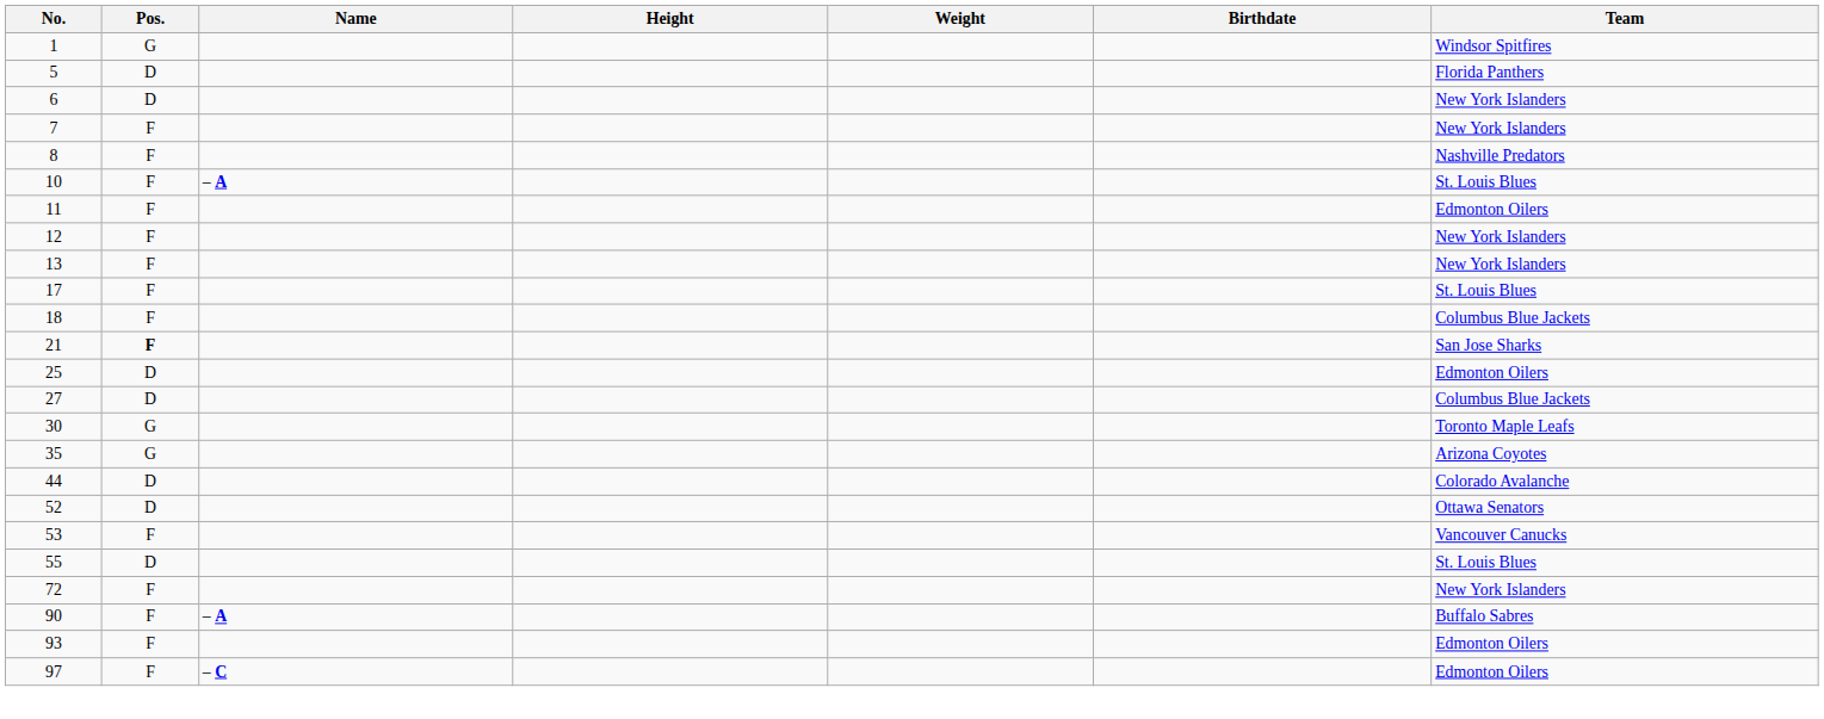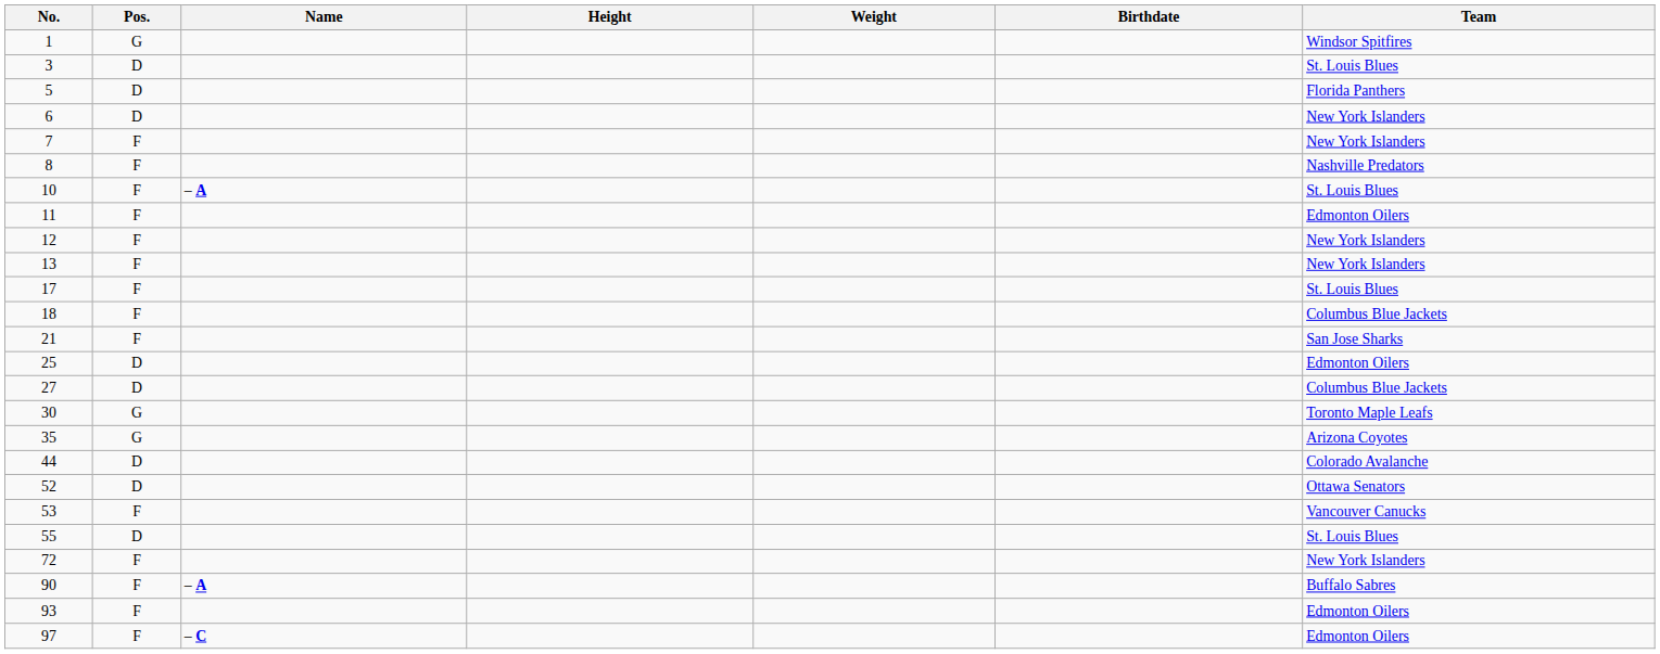+ row: 3 | D | St. Louis Blues
21 | Pos.: bold -> normal
